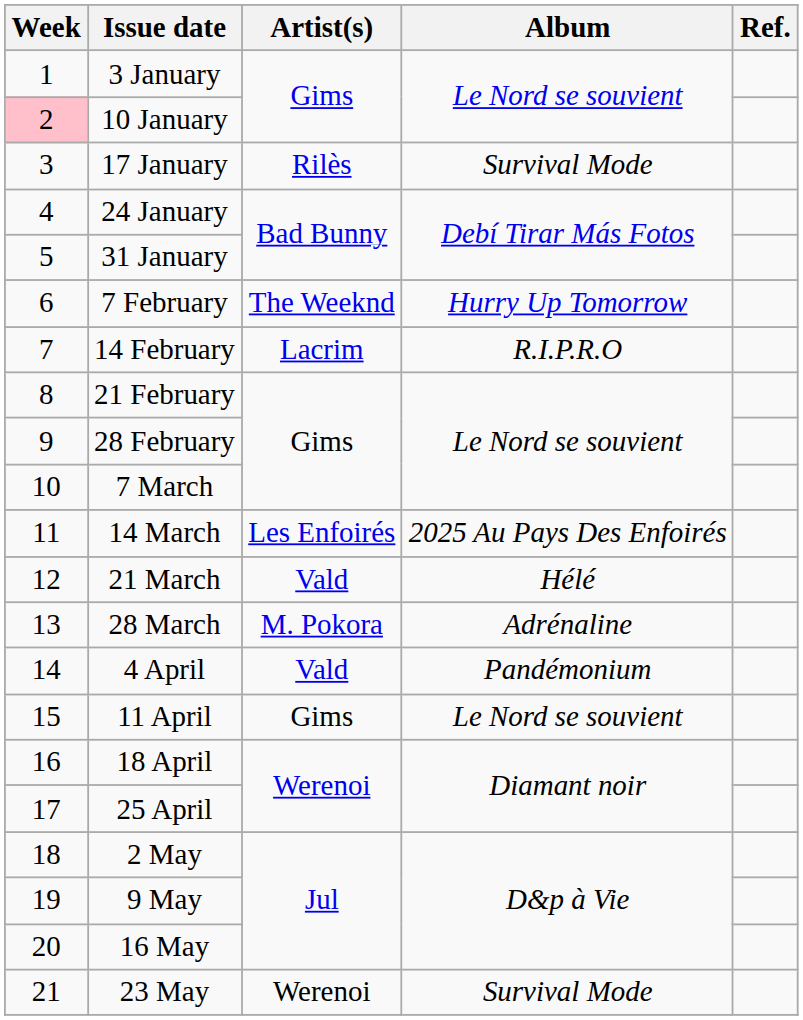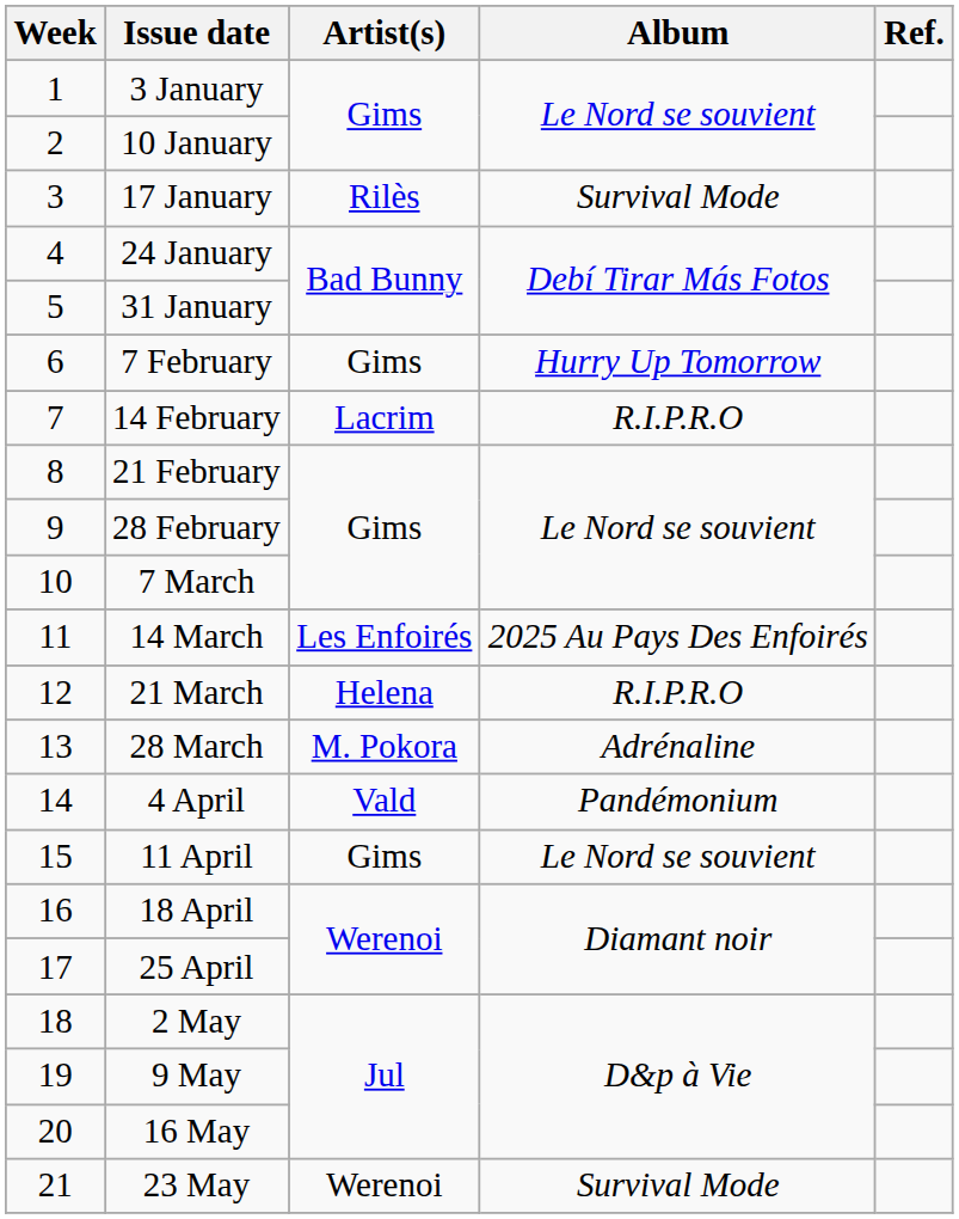10 January | Week: pink background -> no background
7 February | Artist(s): The Weeknd -> Gims
21 March | Artist(s): Vald -> Helena
21 March | Album: Hélé -> R.I.P.R.O
